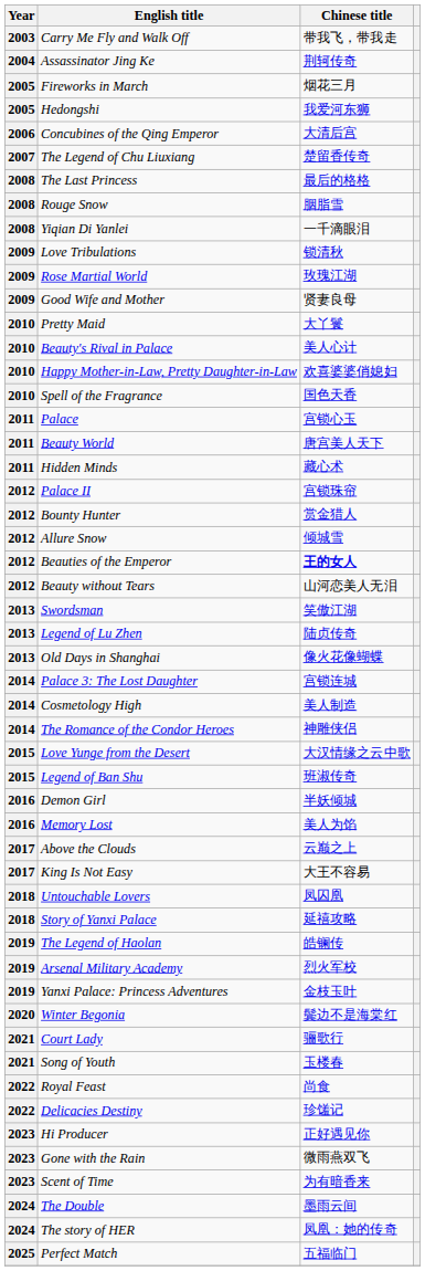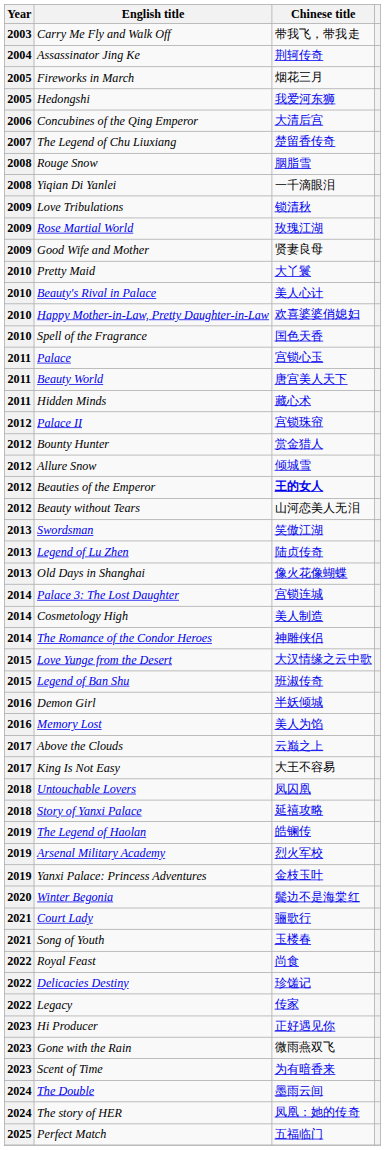- row: 2008 | The Last Princess | 最后的格格
+ row: 2022 | Legacy | 传家
